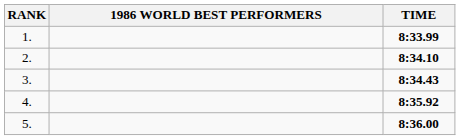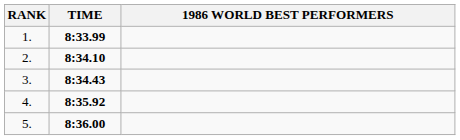columns swapped: 1986 WORLD BEST PERFORMERS <-> TIME
